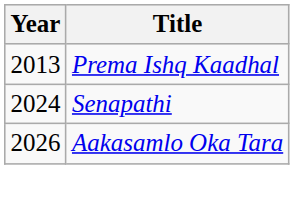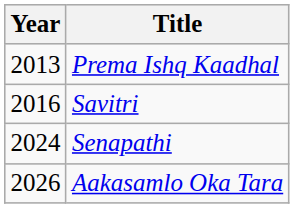+ row: 2016 | Savitri
